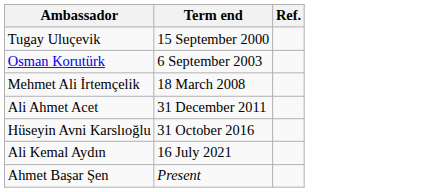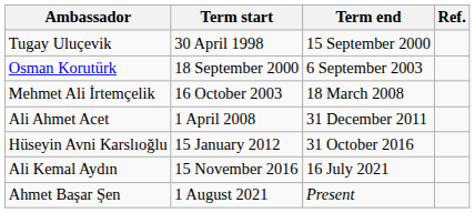+ column: Term start | 30 April 1998 | 18 September 2000 | 16 October 2003 | 1 April 2008 | 15 January 2012 | 15 November 2016 | 1 August 2021
